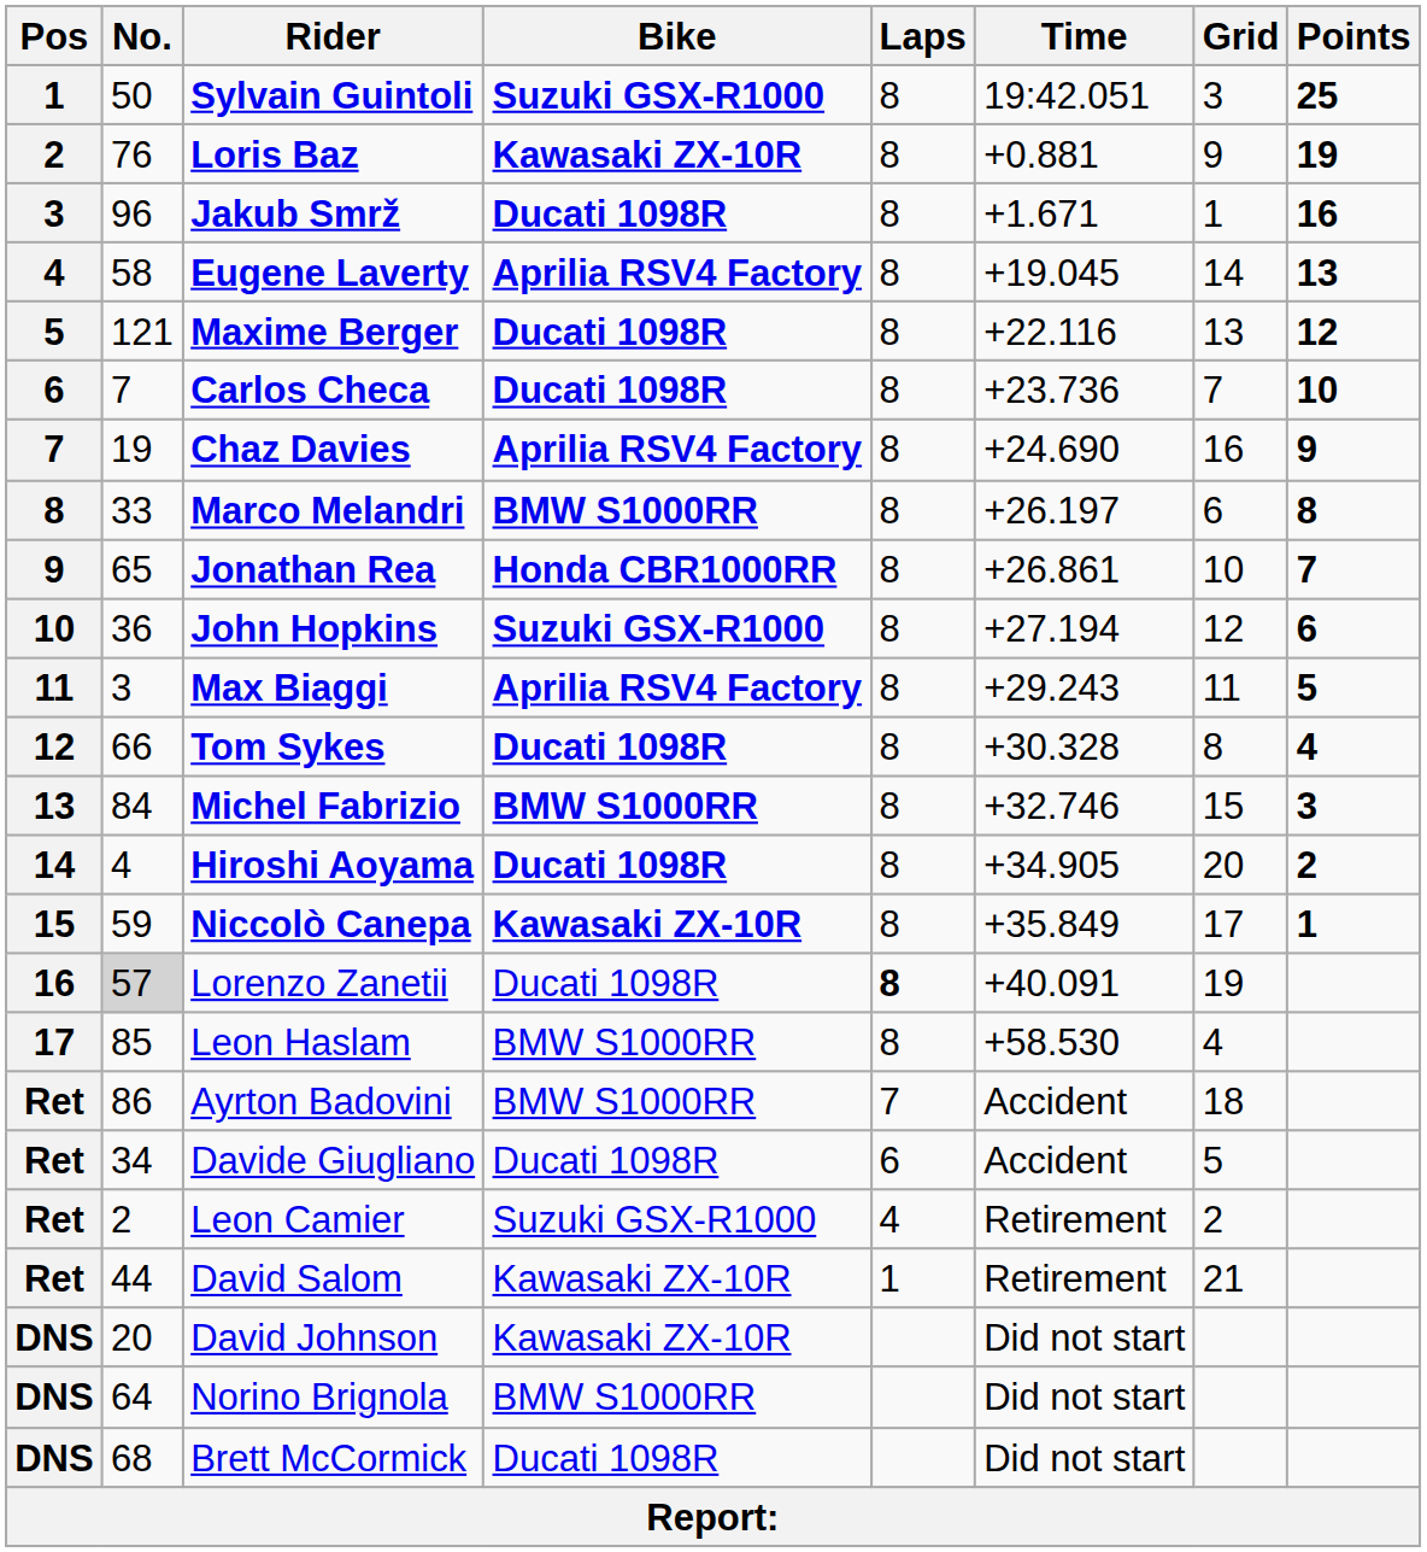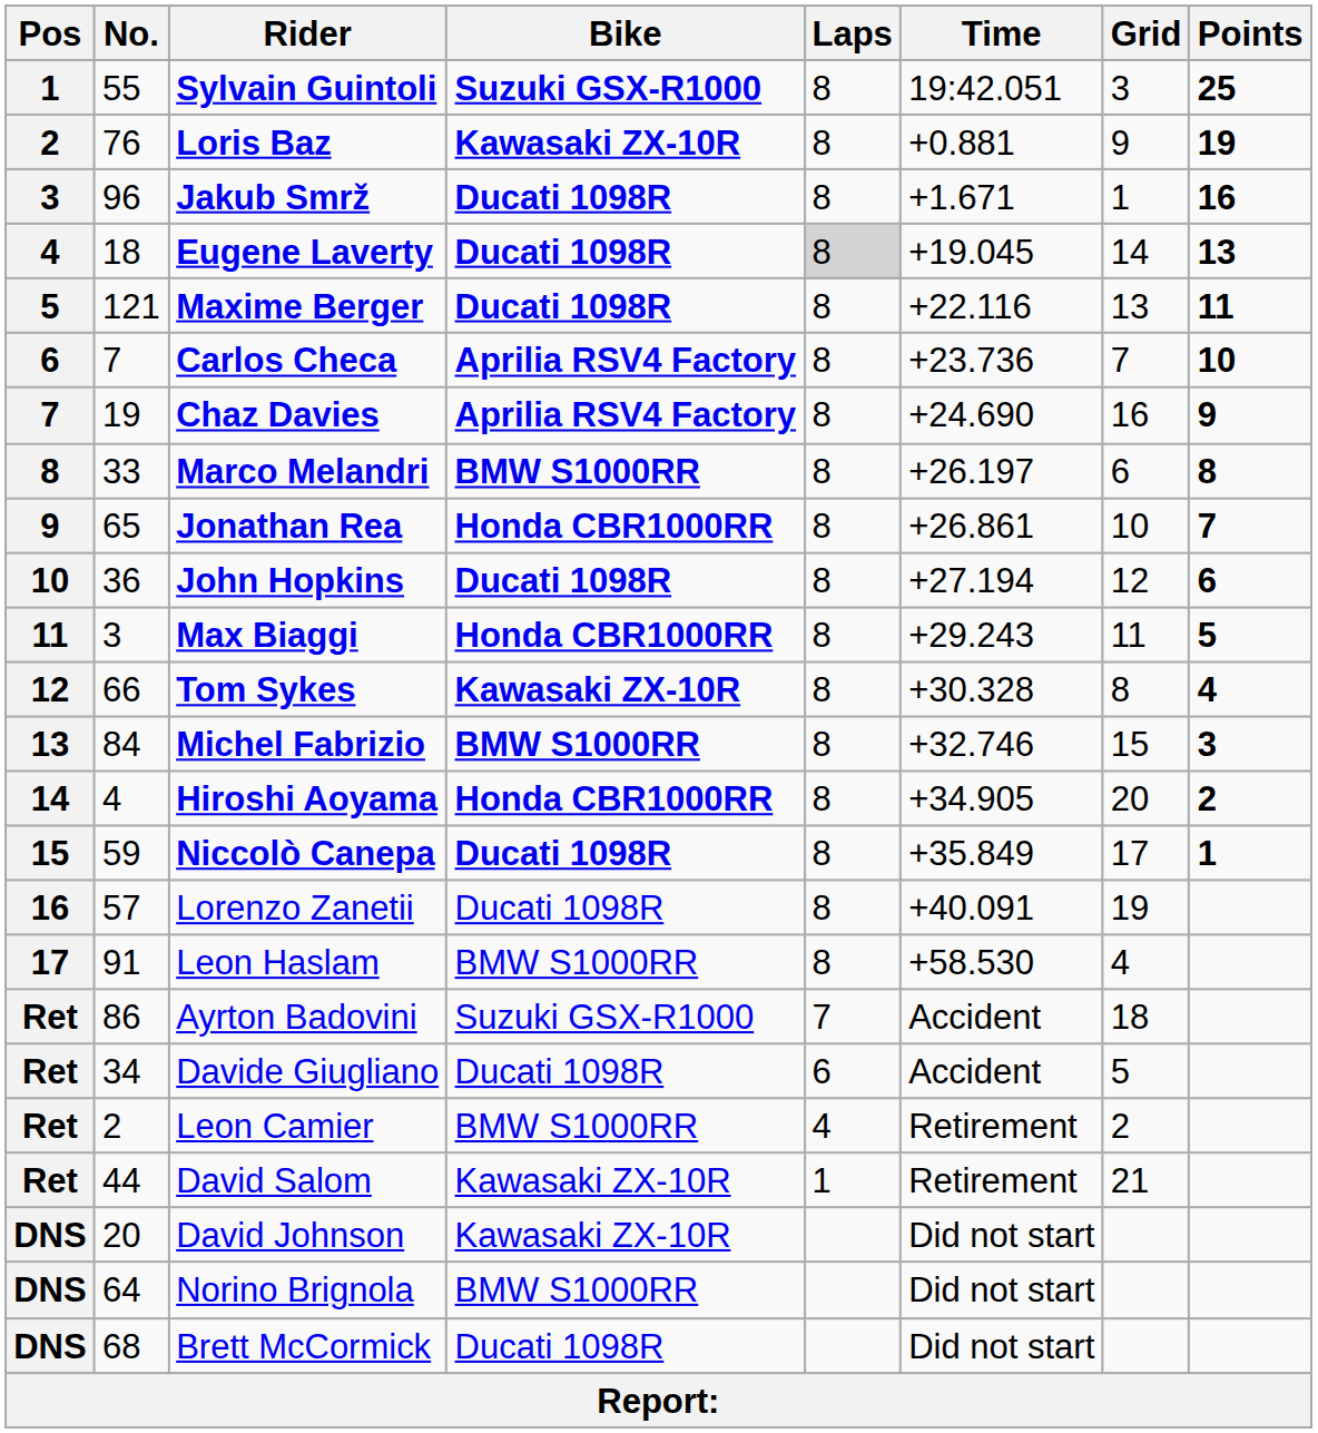Sylvain Guintoli | No.: 50 -> 55
Eugene Laverty | No.: 58 -> 18
Eugene Laverty | Bike: Aprilia RSV4 Factory -> Ducati 1098R
Eugene Laverty | Laps: no background -> lightgrey background
Maxime Berger | Points: 12 -> 11
Carlos Checa | Bike: Ducati 1098R -> Aprilia RSV4 Factory
John Hopkins | Bike: Suzuki GSX-R1000 -> Ducati 1098R
Max Biaggi | Bike: Aprilia RSV4 Factory -> Honda CBR1000RR
Tom Sykes | Bike: Ducati 1098R -> Kawasaki ZX-10R
Hiroshi Aoyama | Bike: Ducati 1098R -> Honda CBR1000RR
Niccolò Canepa | Bike: Kawasaki ZX-10R -> Ducati 1098R
Lorenzo Zanetii | No.: lightgrey background -> no background
Lorenzo Zanetii | Laps: bold -> normal
Leon Haslam | No.: 85 -> 91
Ayrton Badovini | Bike: BMW S1000RR -> Suzuki GSX-R1000
Leon Camier | Bike: Suzuki GSX-R1000 -> BMW S1000RR
